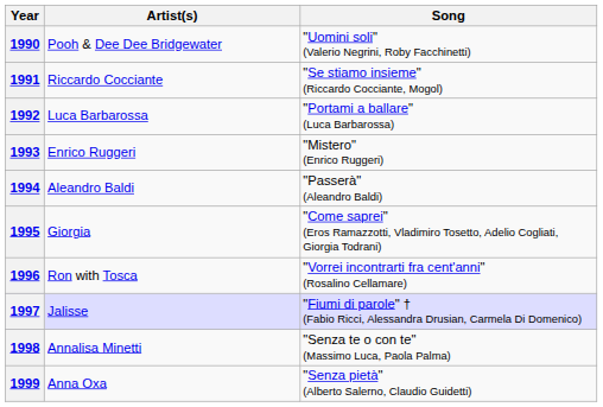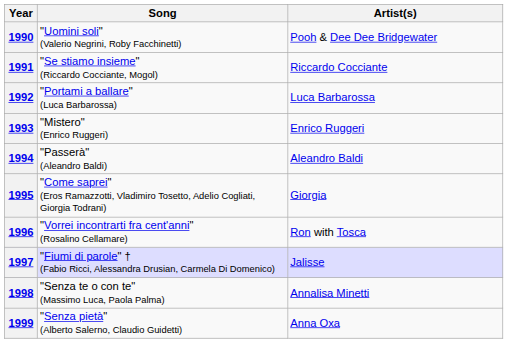columns swapped: Song <-> Artist(s)
